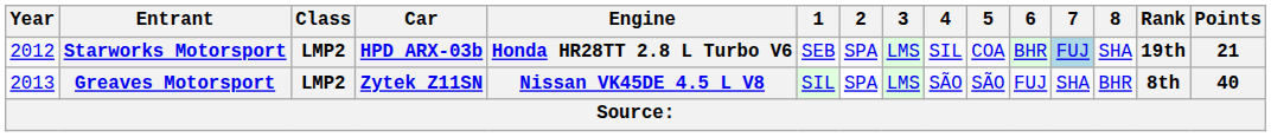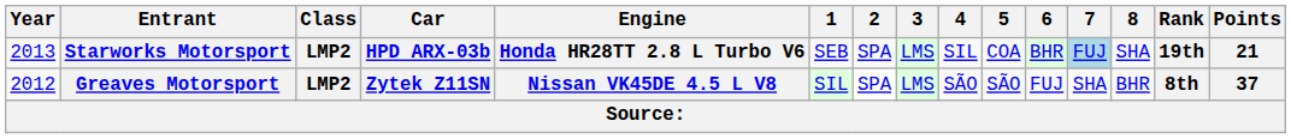Starworks Motorsport | Year: 2012 -> 2013
Greaves Motorsport | Year: 2013 -> 2012
Greaves Motorsport | Points: 40 -> 37
